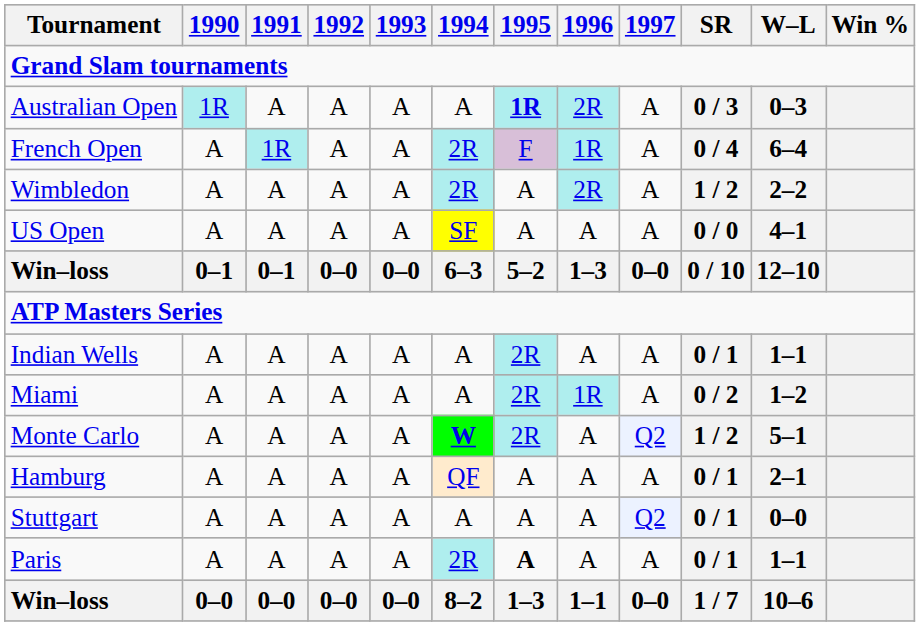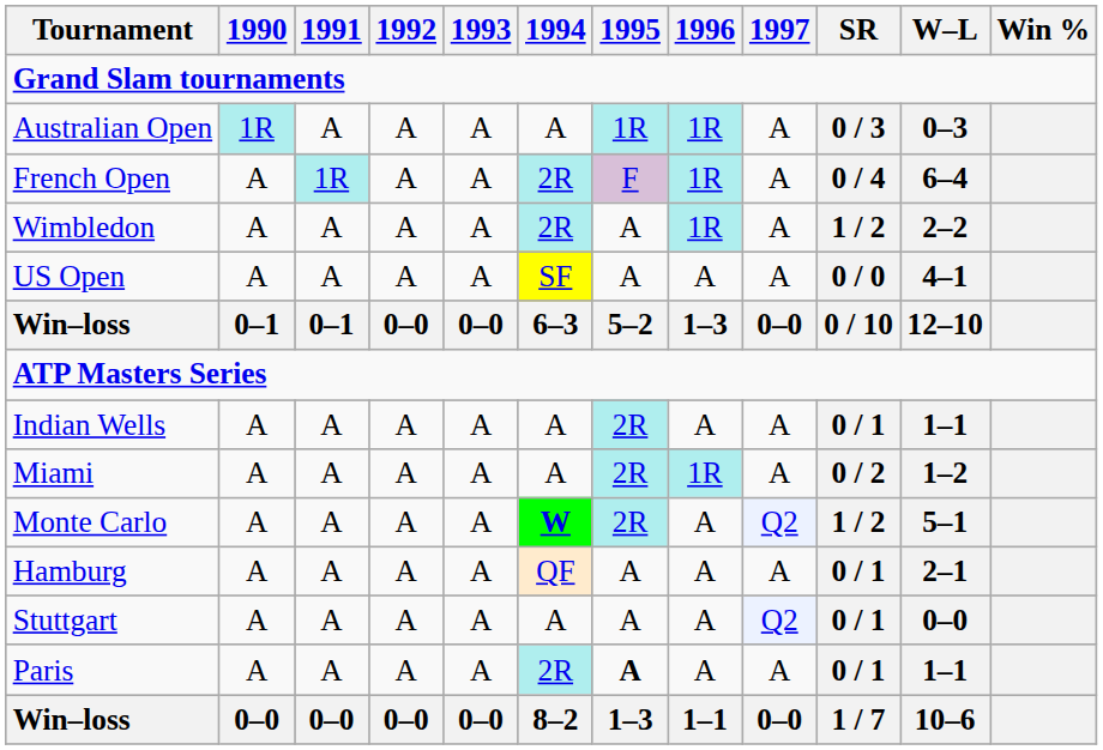Australian Open | 1995: bold -> normal
Australian Open | 1996: 2R -> 1R
Wimbledon | 1996: 2R -> 1R
